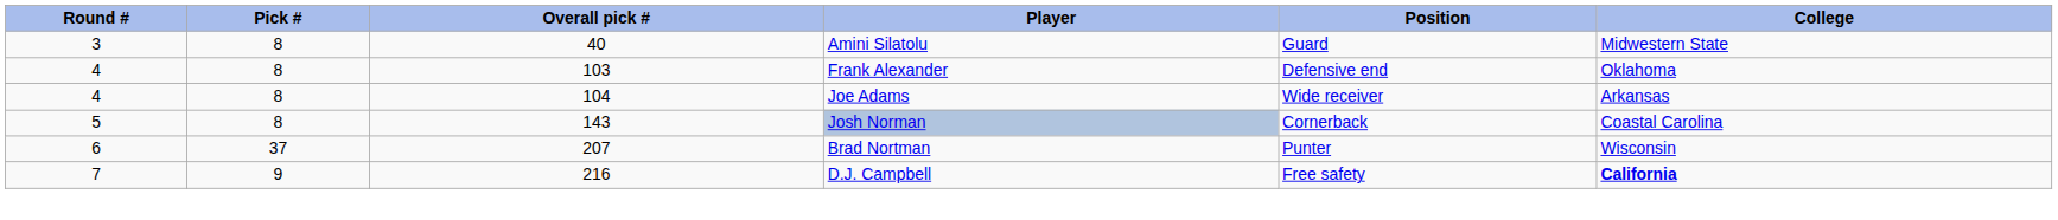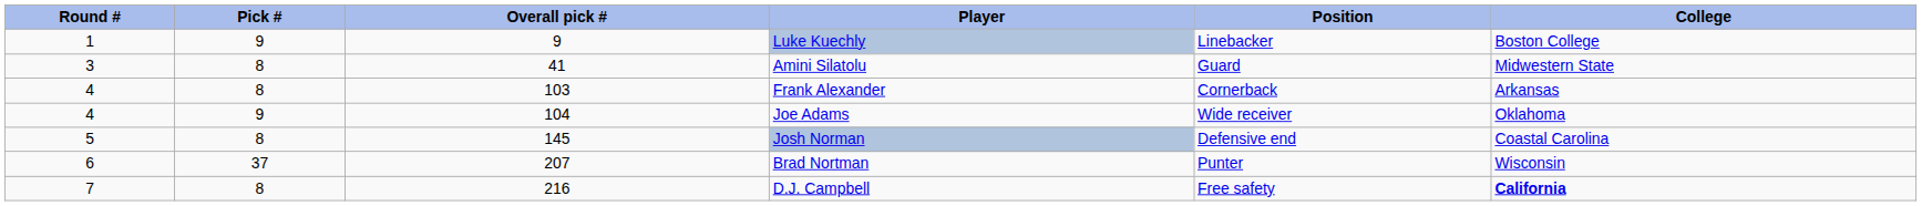+ row: 1 | 9 | 9 | Luke Kuechly | Linebacker | Boston College
Amini Silatolu | Overall pick #: 40 -> 41
Frank Alexander | Position: Defensive end -> Cornerback
Frank Alexander | College: Oklahoma -> Arkansas
Joe Adams | Pick #: 8 -> 9
Joe Adams | College: Arkansas -> Oklahoma
Josh Norman | Overall pick #: 143 -> 145
Josh Norman | Position: Cornerback -> Defensive end
D.J. Campbell | Pick #: 9 -> 8
